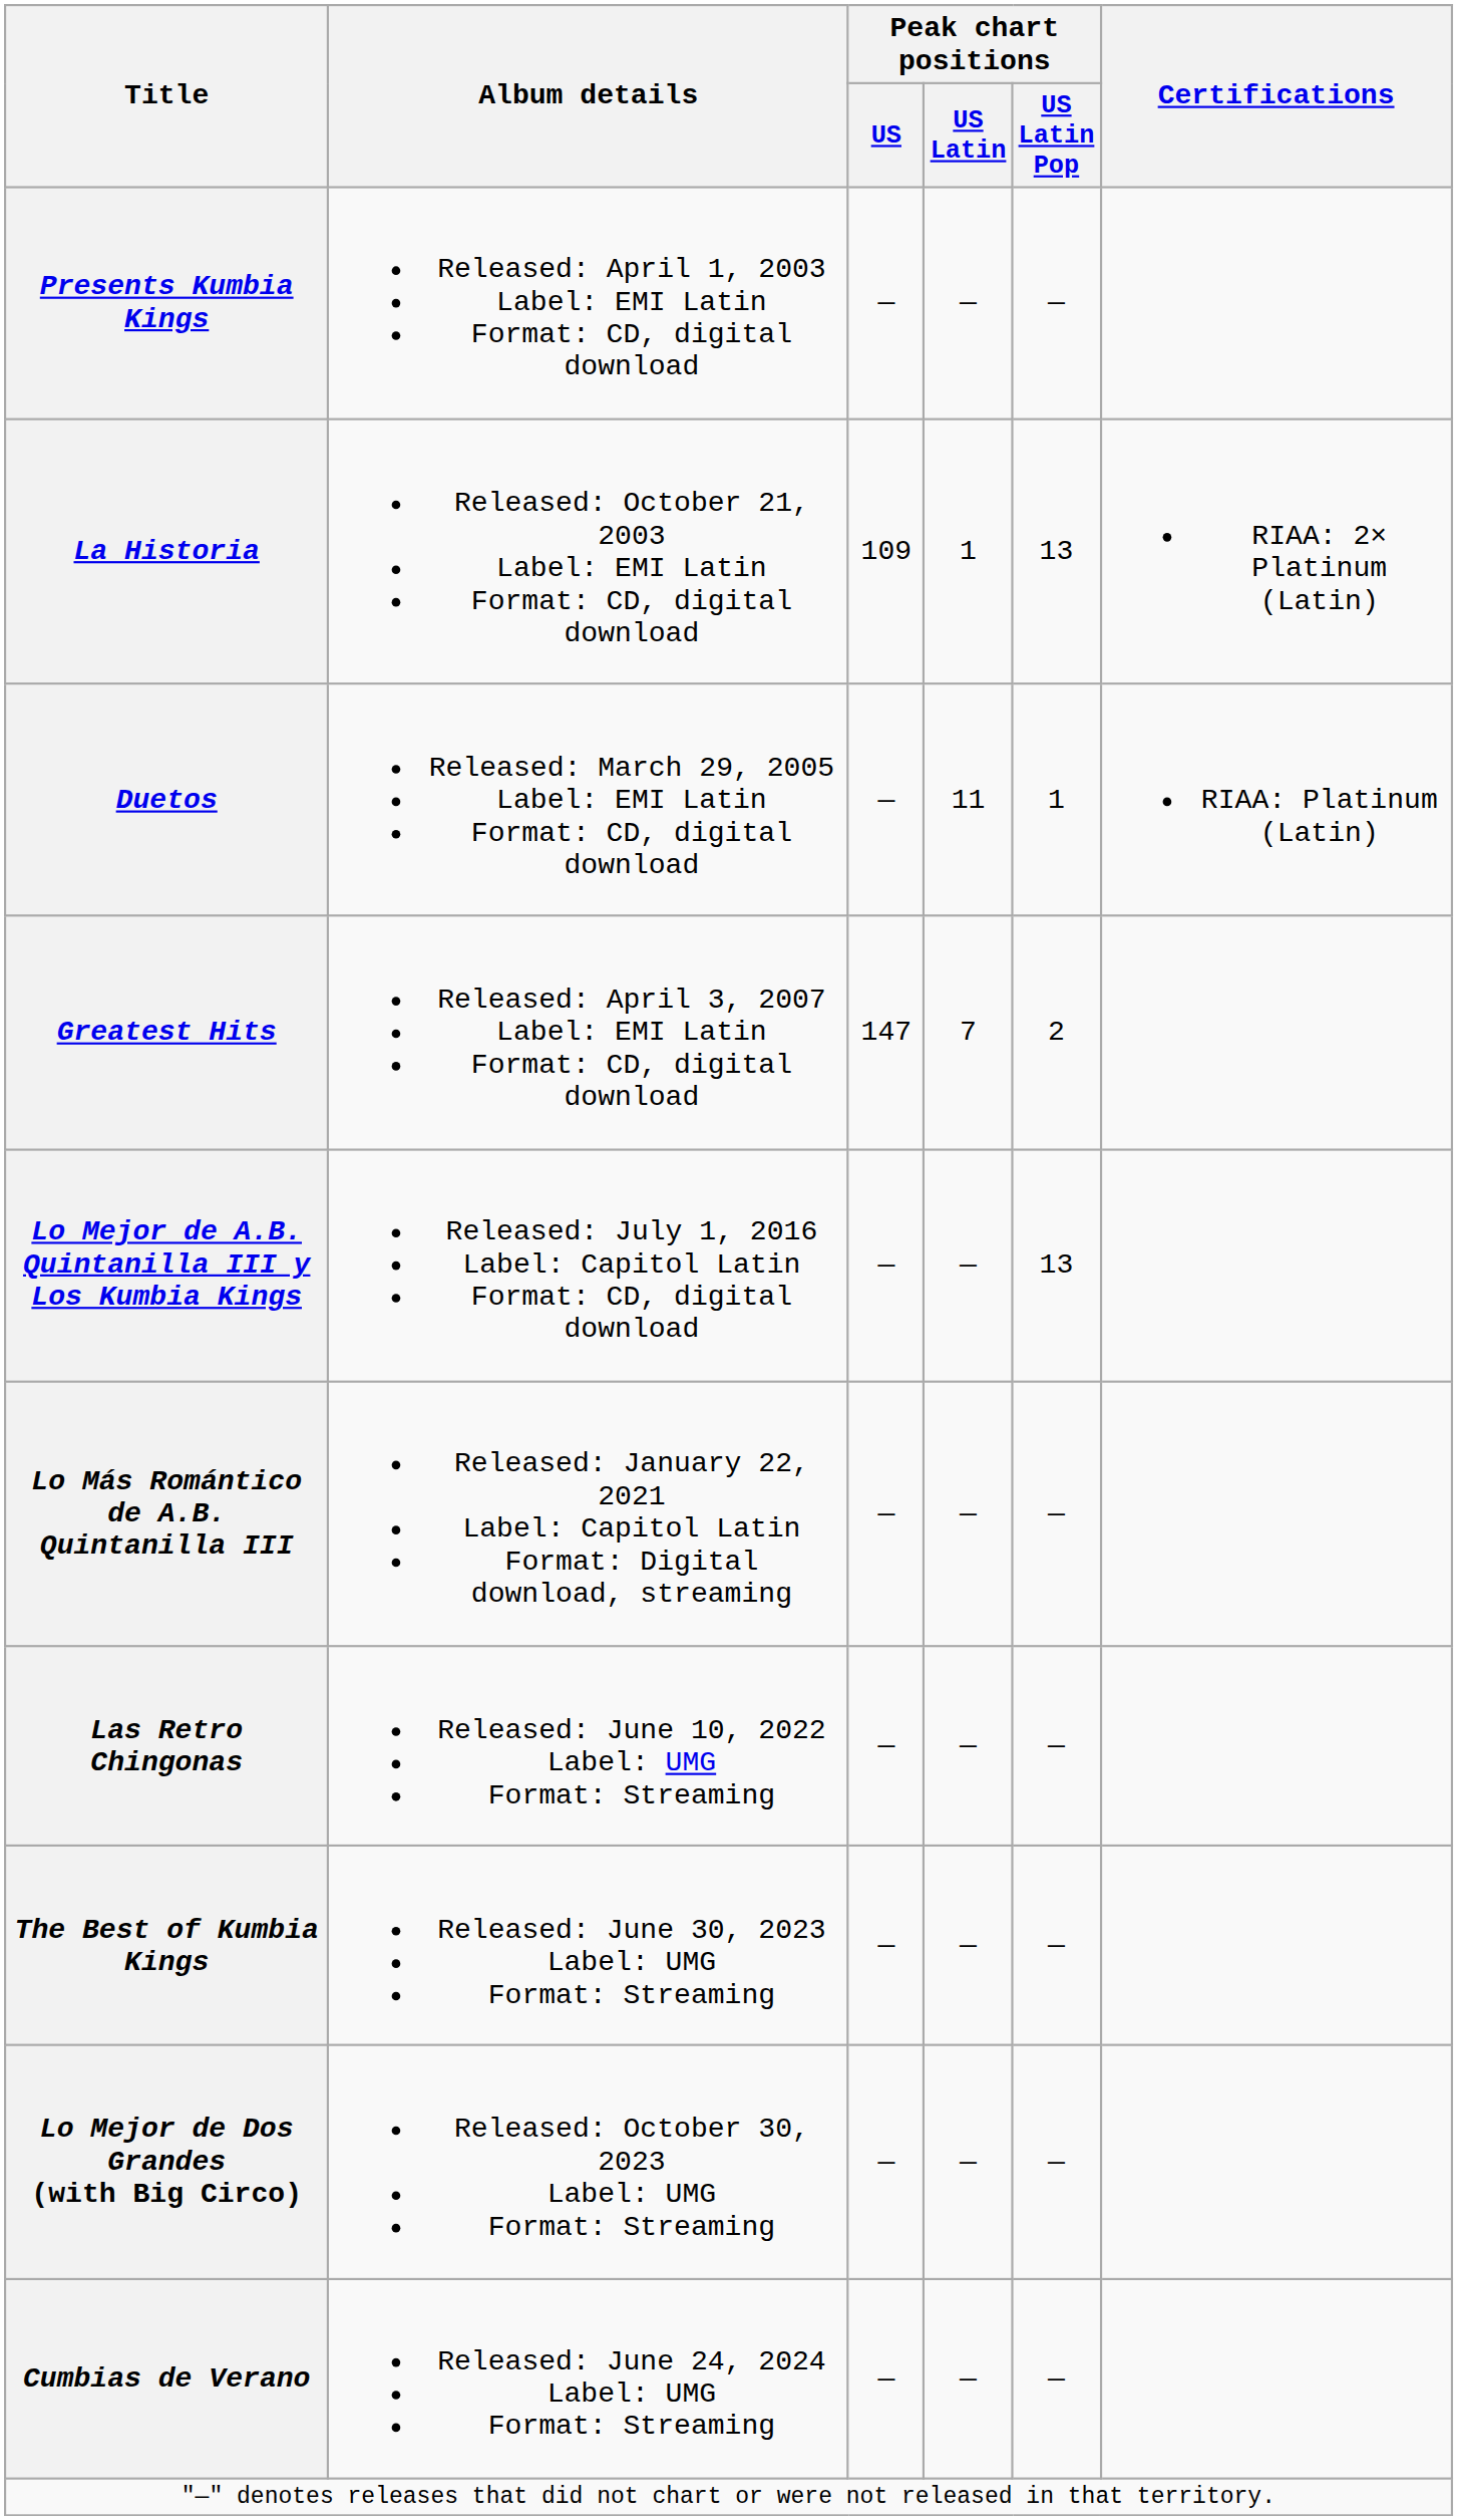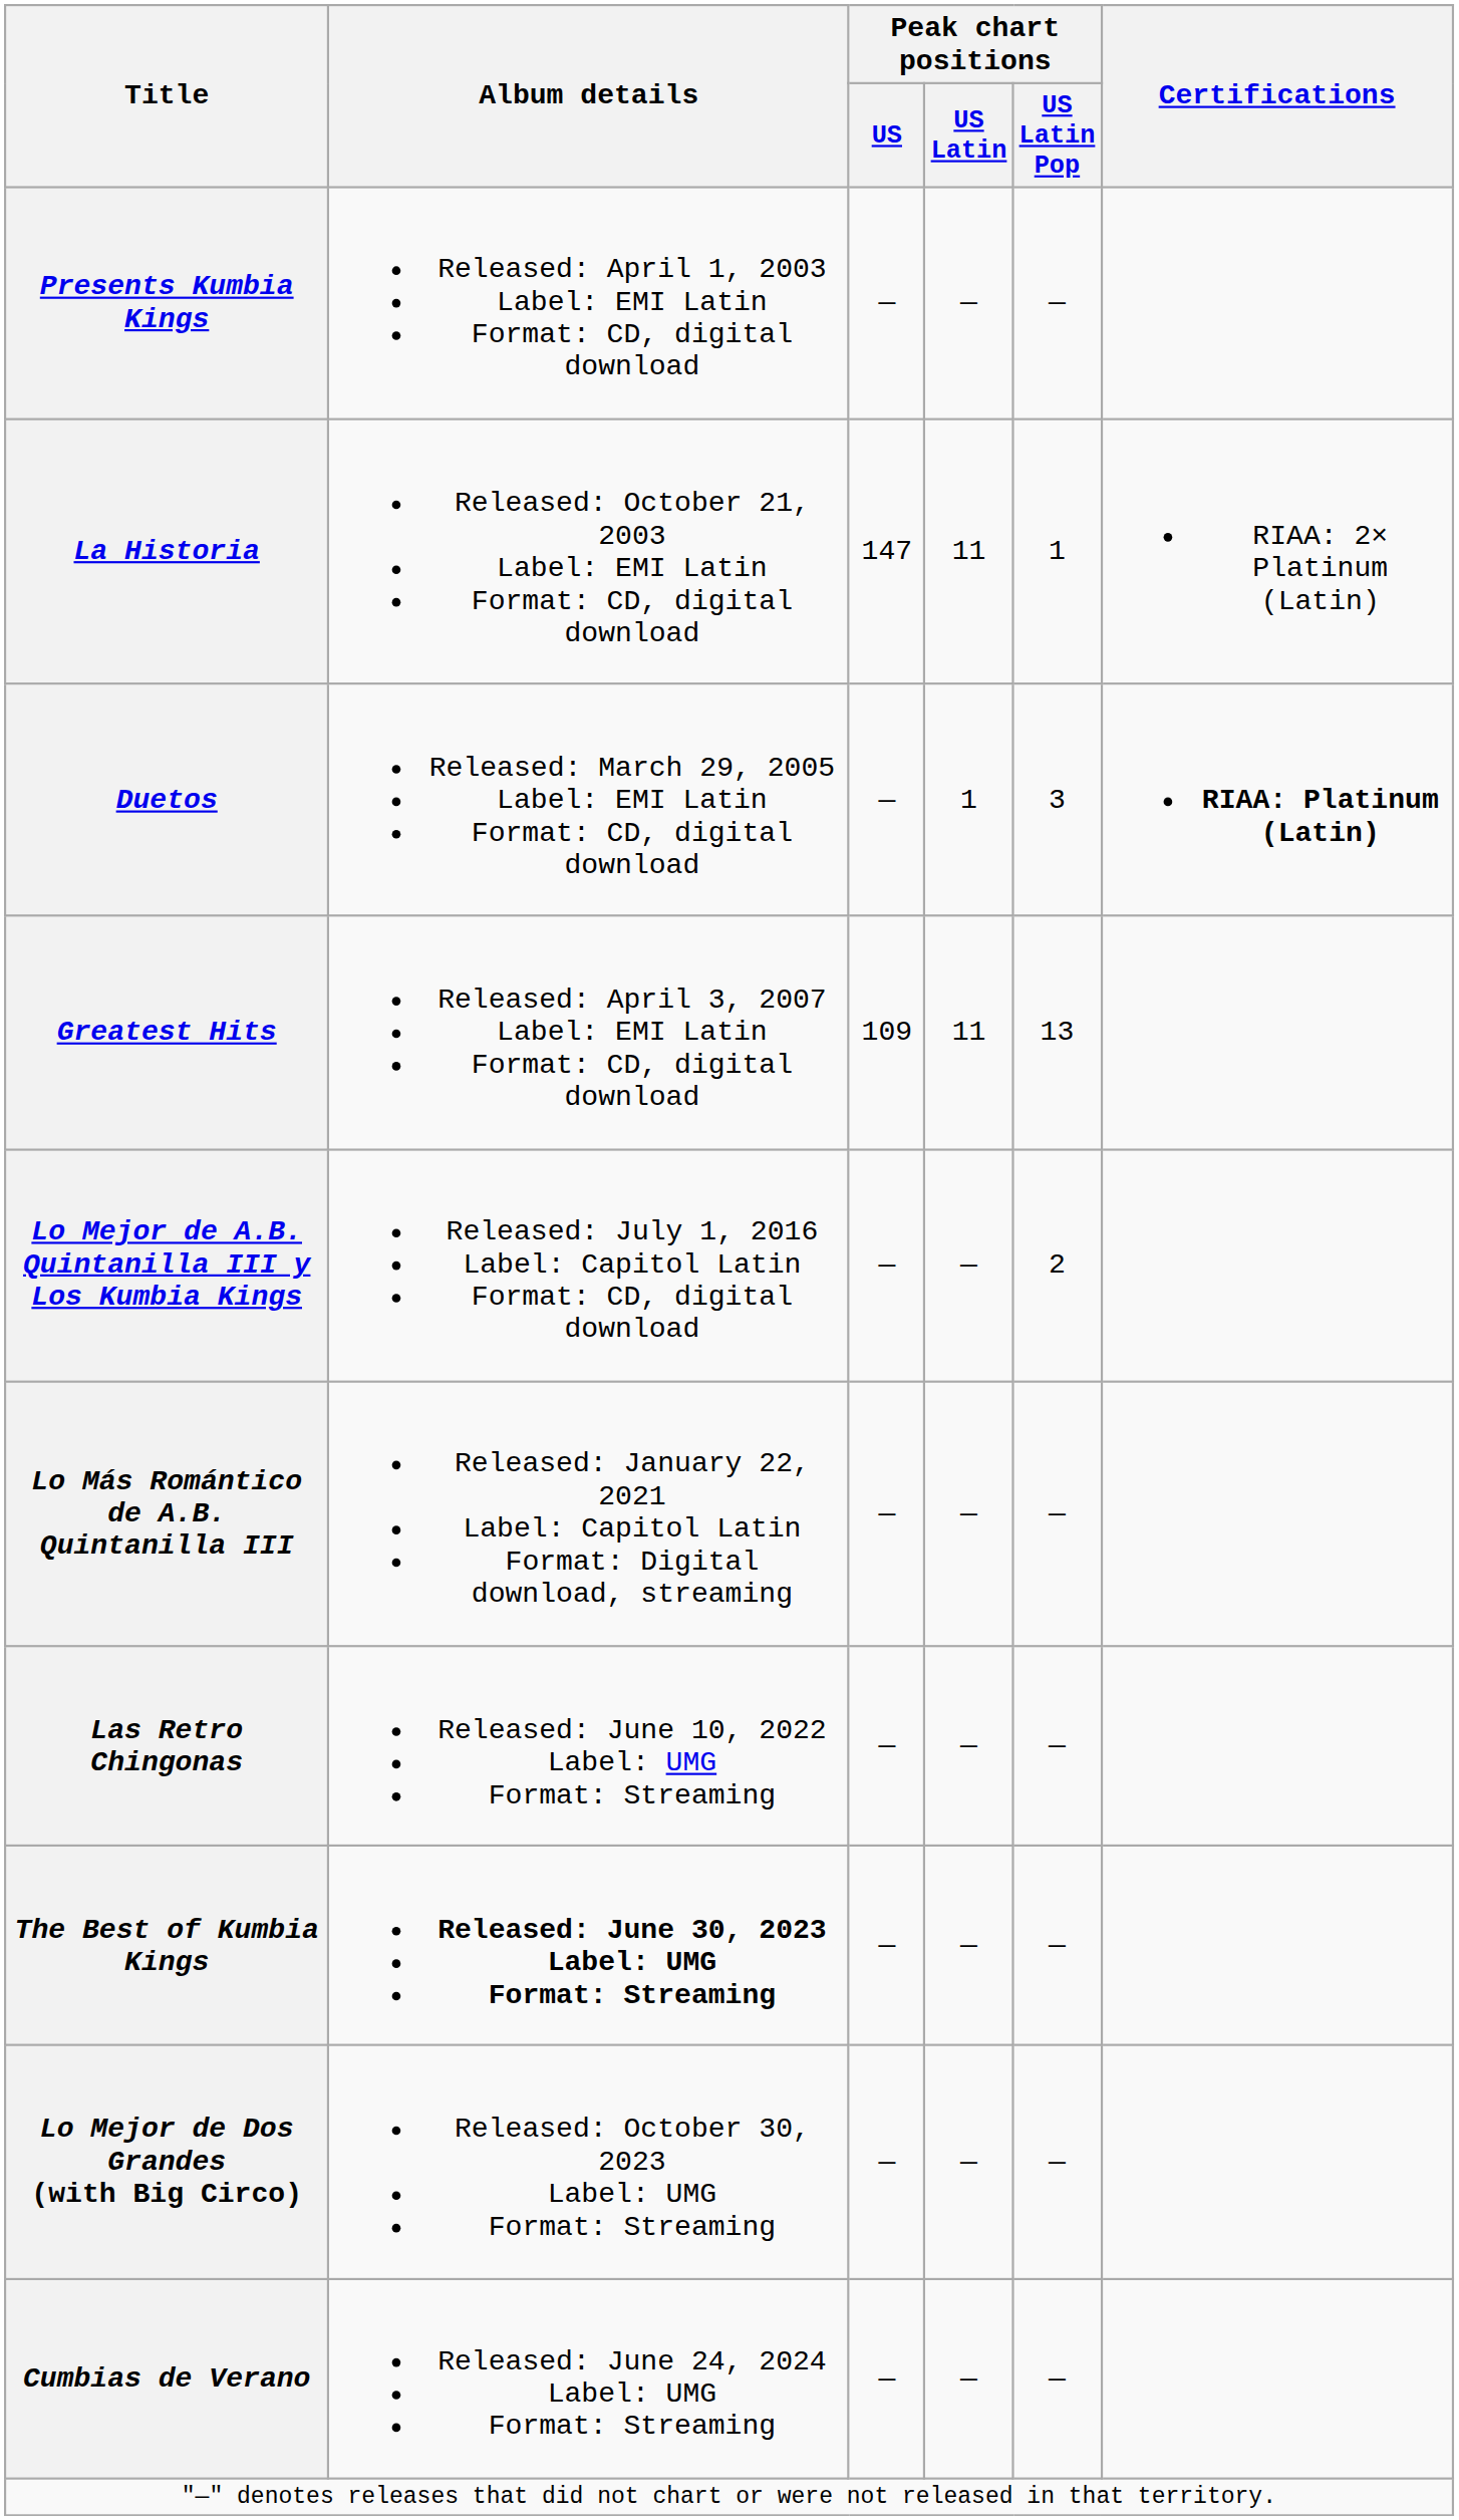La Historia | Peak chart positions / US: 109 -> 147
La Historia | Peak chart positions / US Latin: 1 -> 11
La Historia | Peak chart positions / US Latin Pop: 13 -> 1
Duetos | Peak chart positions / US Latin: 11 -> 1
Duetos | Peak chart positions / US Latin Pop: 1 -> 3
Duetos | Certifications: normal -> bold
Greatest Hits | Peak chart positions / US: 147 -> 109
Greatest Hits | Peak chart positions / US Latin: 7 -> 11
Greatest Hits | Peak chart positions / US Latin Pop: 2 -> 13
Lo Mejor de A.B. Quintanilla III y Los Kumbia Kings | Peak chart positions / US Latin Pop: 13 -> 2
The Best of Kumbia Kings | Album details: normal -> bold
